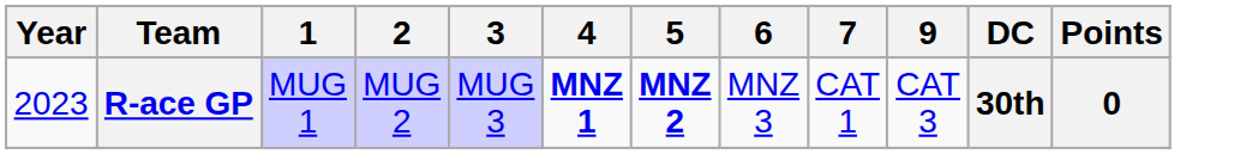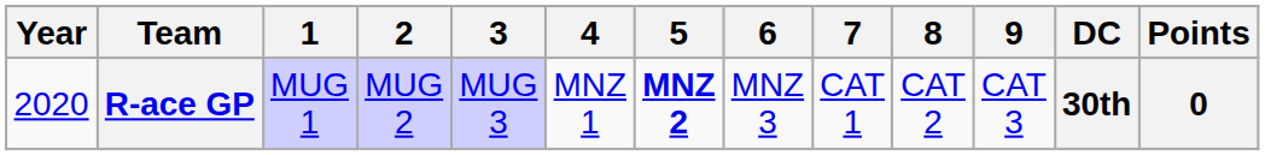+ column: 8 | CAT 2
R-ace GP | Year: 2023 -> 2020
R-ace GP | 4: bold -> normal
